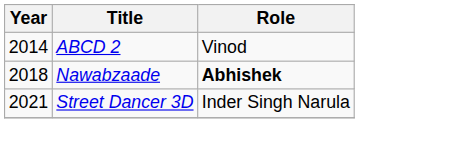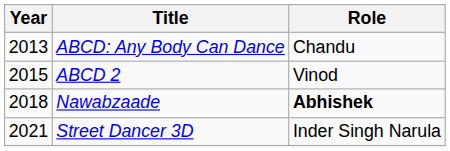+ row: 2013 | ABCD: Any Body Can Dance | Chandu
ABCD 2 | Year: 2014 -> 2015
